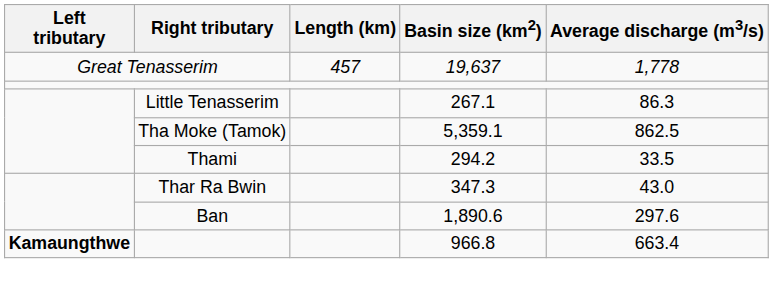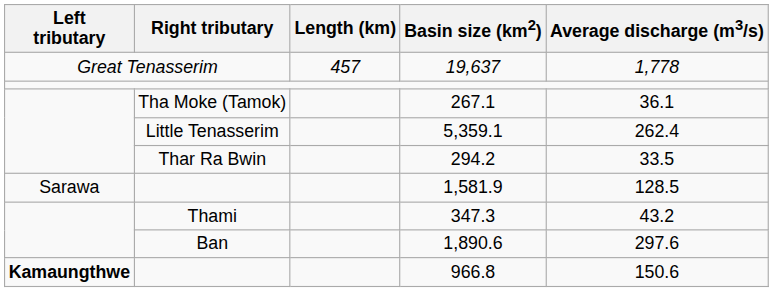267.1 | Right tributary: Little Tenasserim -> Tha Moke (Tamok)
267.1 | Average discharge (m3/s): 86.3 -> 36.1
5,359.1 | Right tributary: Tha Moke (Tamok) -> Little Tenasserim
5,359.1 | Average discharge (m3/s): 862.5 -> 262.4
294.2 | Right tributary: Thami -> Thar Ra Bwin
+ row: Sarawa | 1,581.9 | 128.5
347.3 | Right tributary: Thar Ra Bwin -> Thami
347.3 | Average discharge (m3/s): 43.0 -> 43.2
966.8 | Average discharge (m3/s): 663.4 -> 150.6
